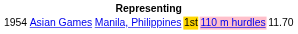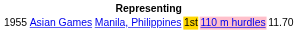Asian Games | column 1: 1954 -> 1955
